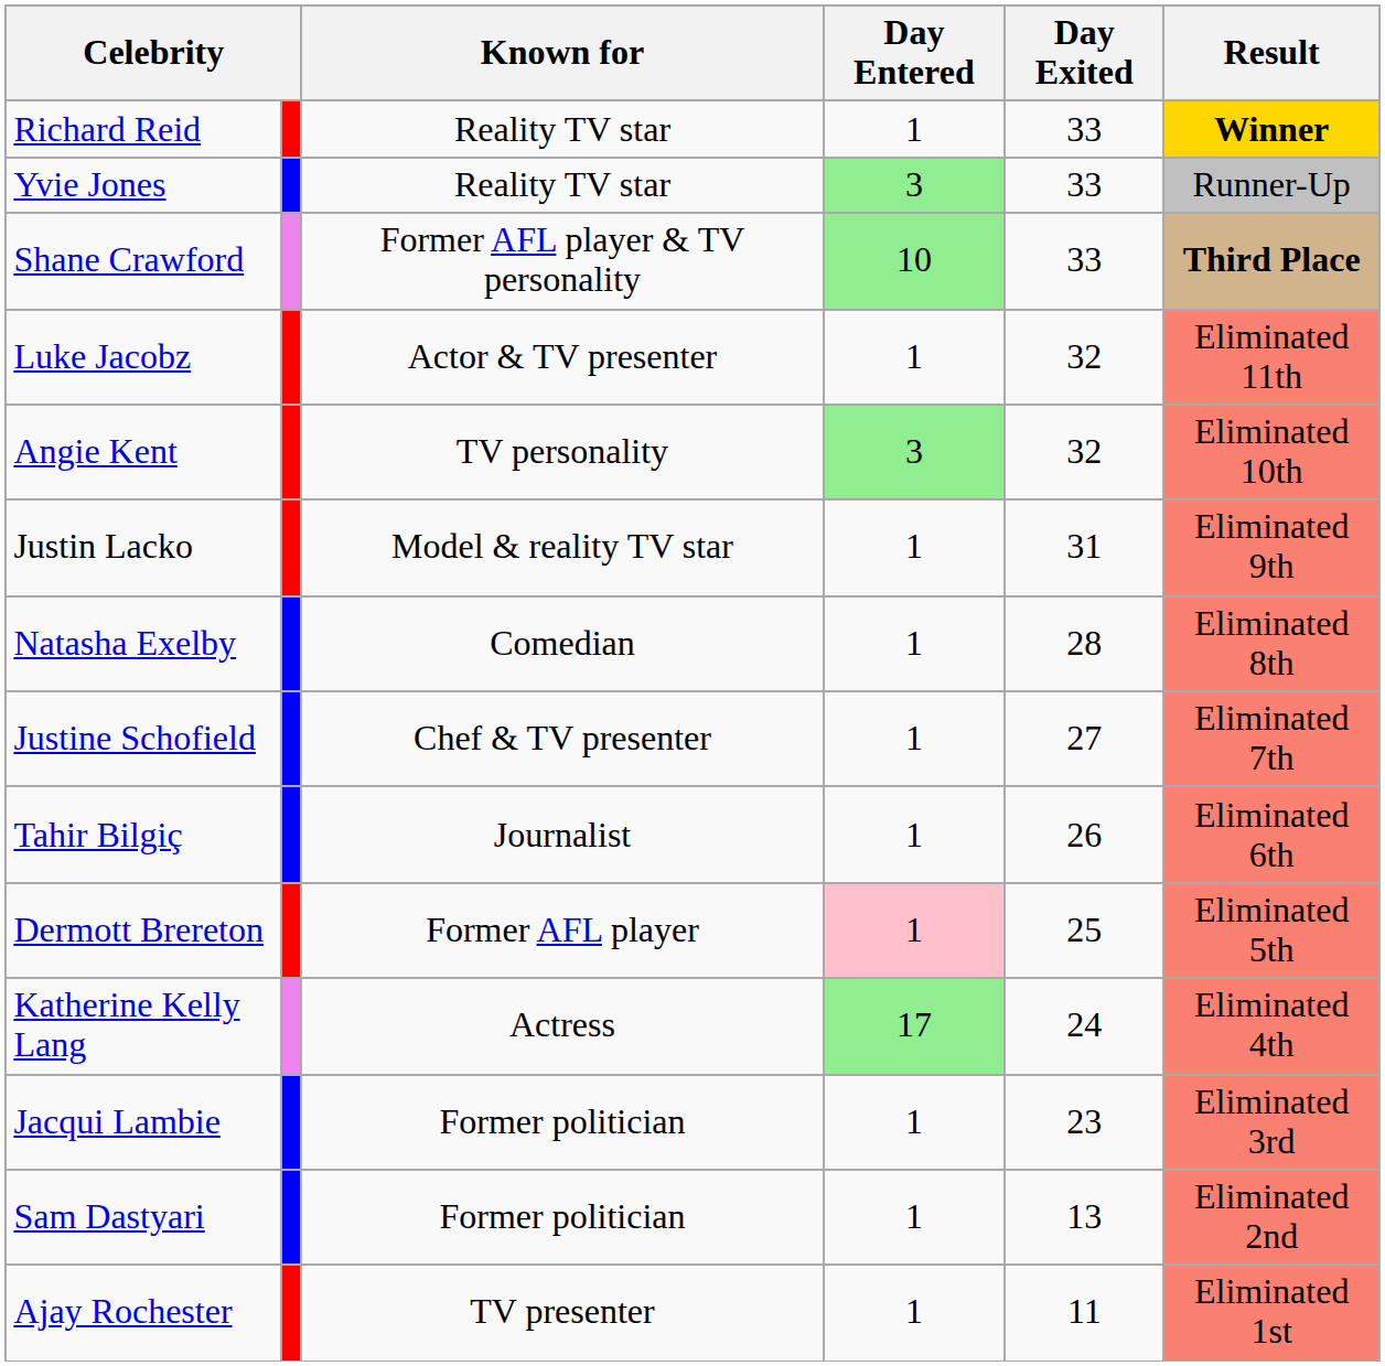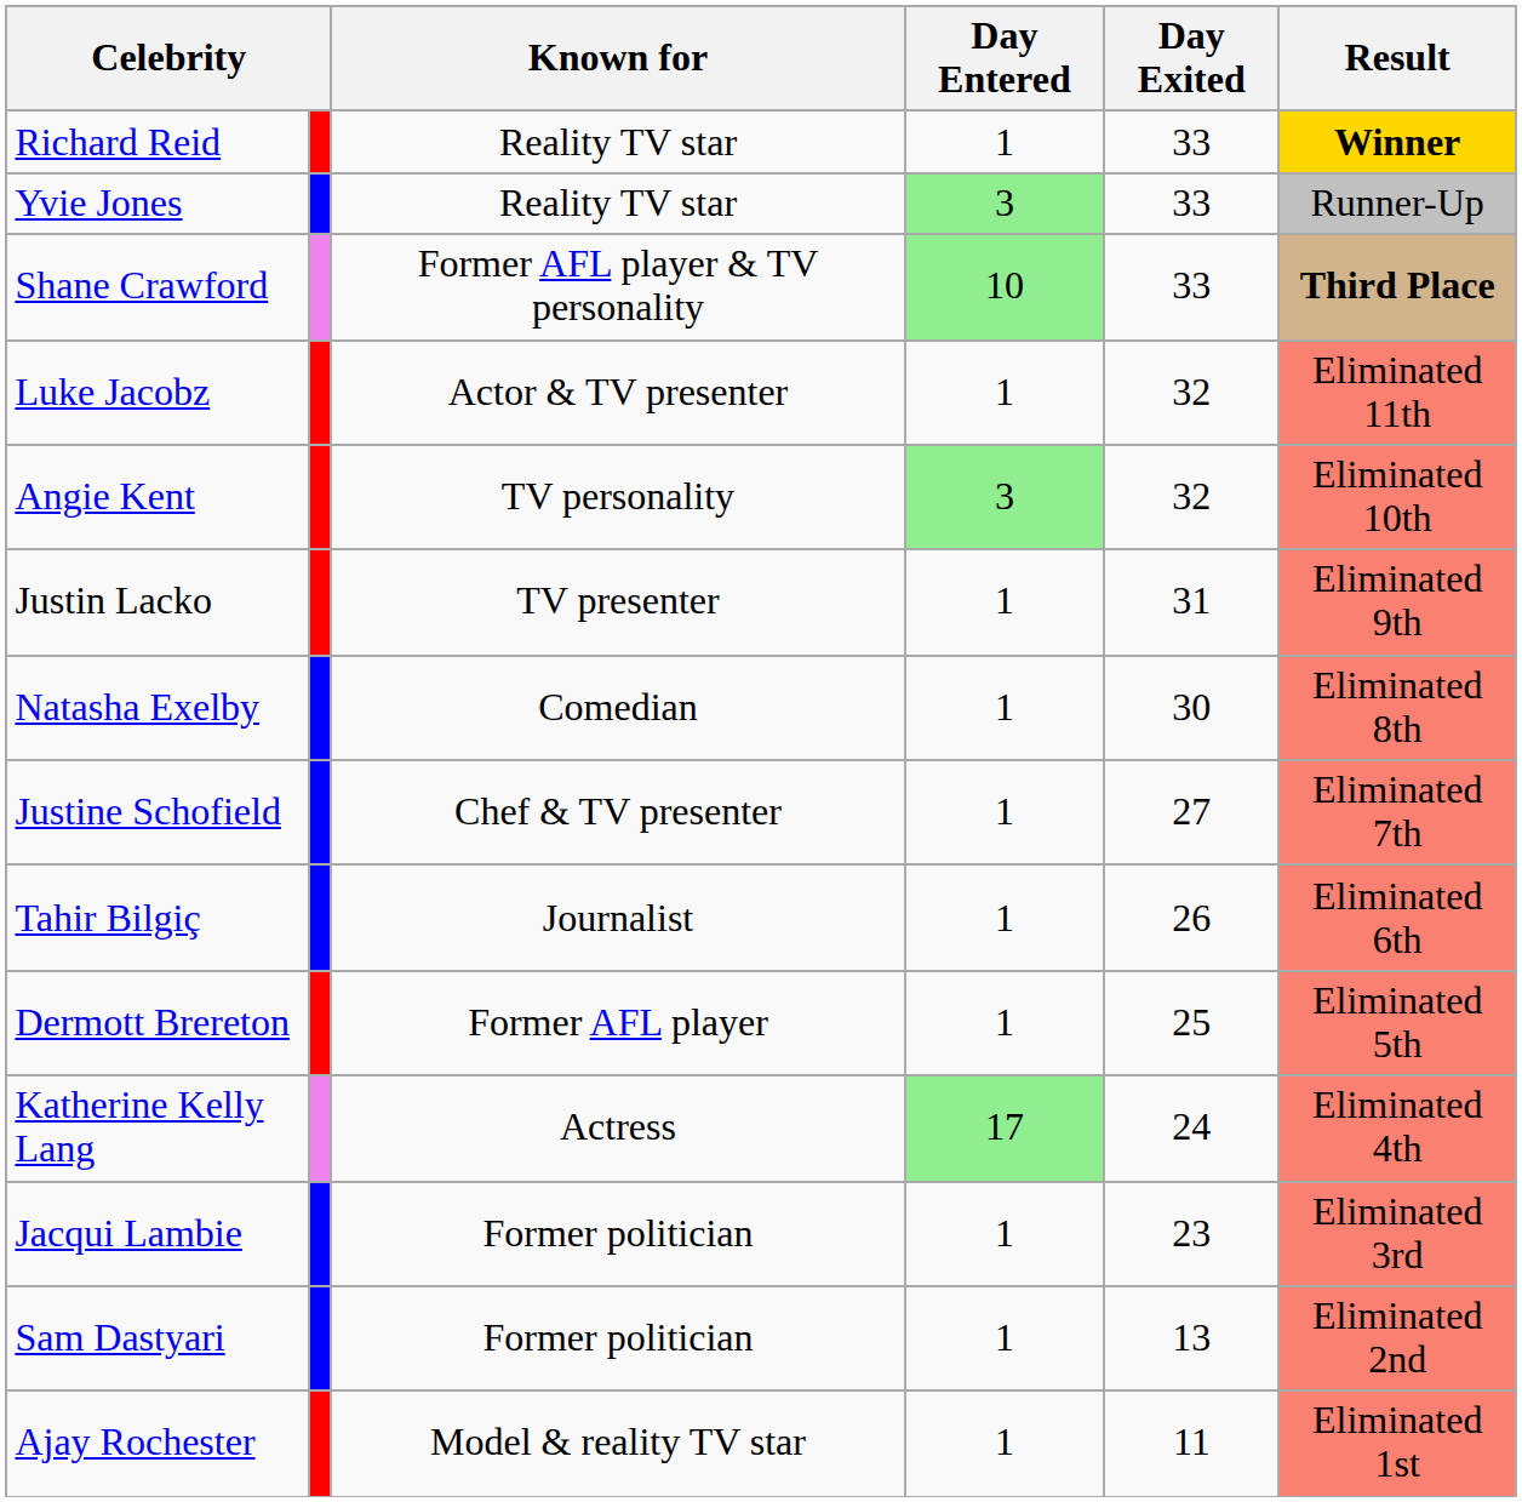Justin Lacko | Known for: Model & reality TV star -> TV presenter
Natasha Exelby | Day Exited: 28 -> 30
Dermott Brereton | Day Entered: pink background -> no background
Ajay Rochester | Known for: TV presenter -> Model & reality TV star
